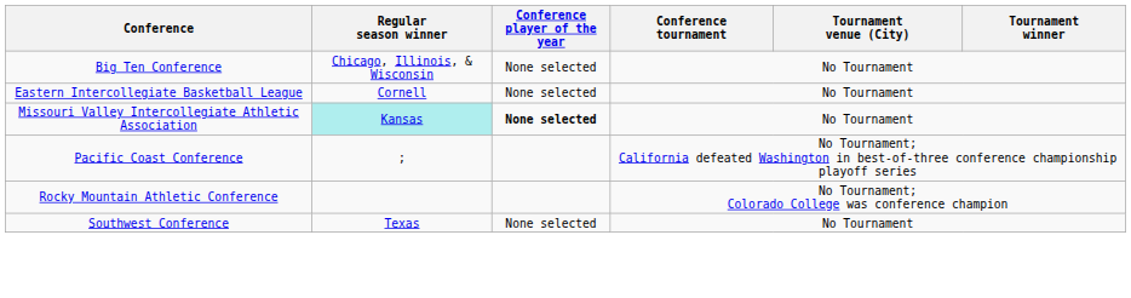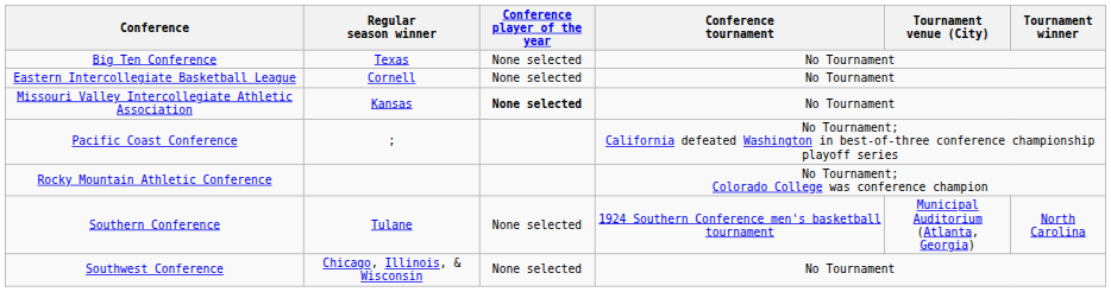Big Ten Conference | Regular season winner: Chicago, Illinois, & Wisconsin -> Texas
Missouri Valley Intercollegiate Athletic Association | Regular season winner: paleturquoise background -> no background
+ row: Southern Conference | Tulane | None selected | 1924 Southern Conference men's basketball tournament | Municipal Auditorium (Atlanta, Georgia) | North Carolina
Southwest Conference | Regular season winner: Texas -> Chicago, Illinois, & Wisconsin
